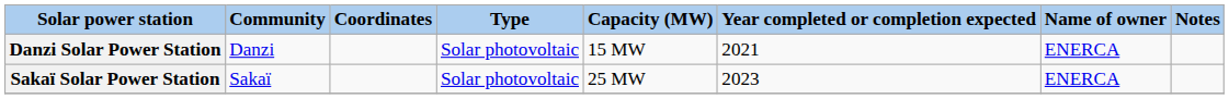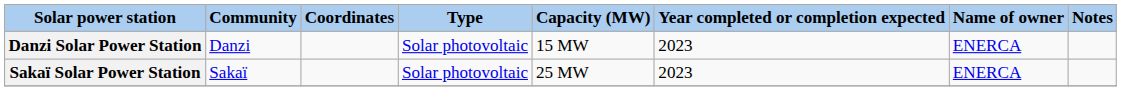Danzi Solar Power Station | Year completed or completion expected: 2021 -> 2023
